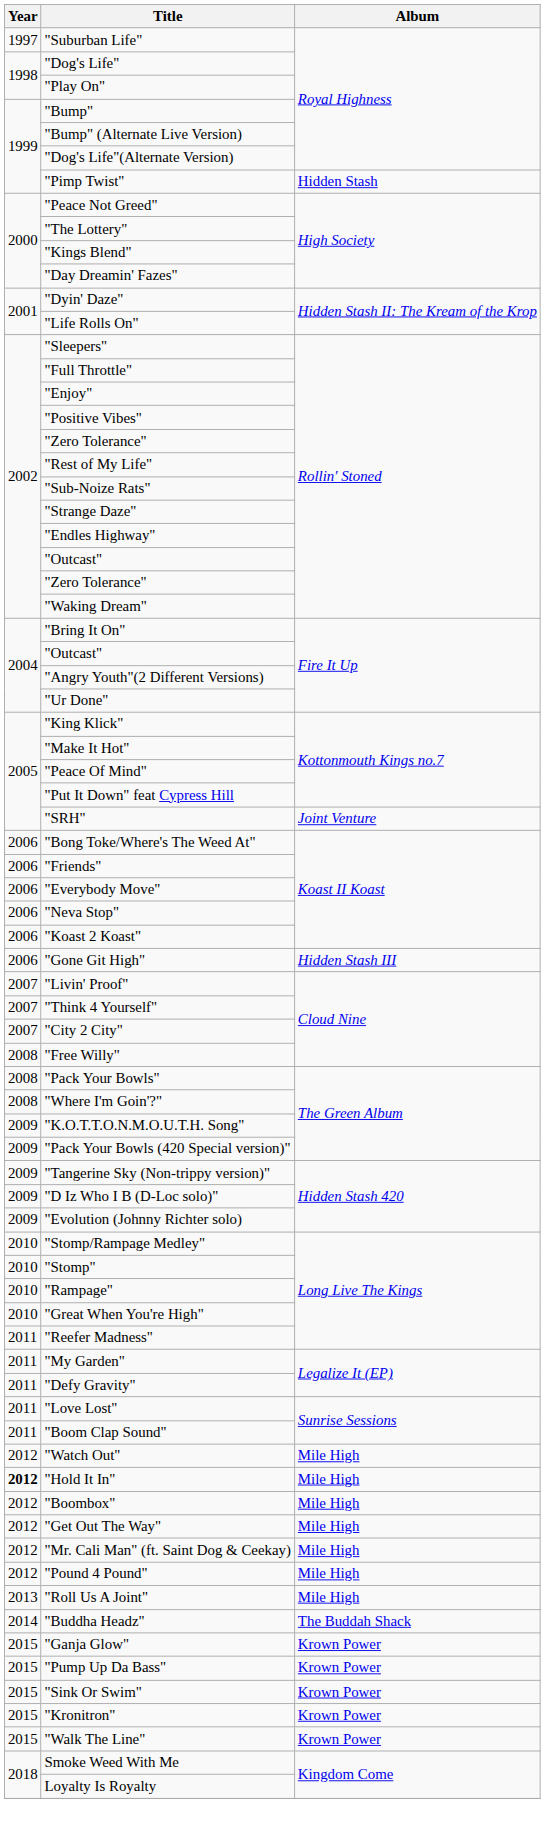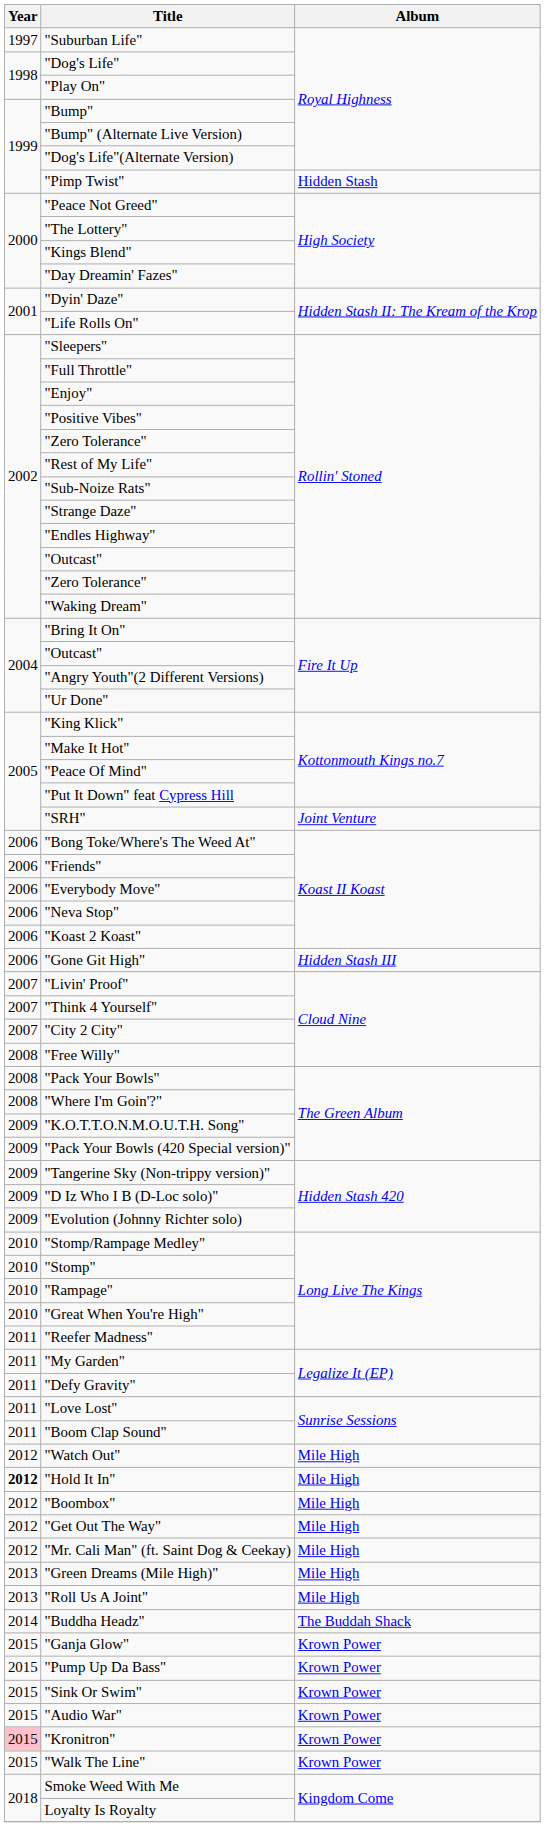- row: 2012 | "Pound 4 Pound" | Mile High
+ row: 2013 | "Green Dreams (Mile High)" | Mile High
+ row: 2015 | "Audio War" | Krown Power
"Kronitron" | Year: no background -> pink background
